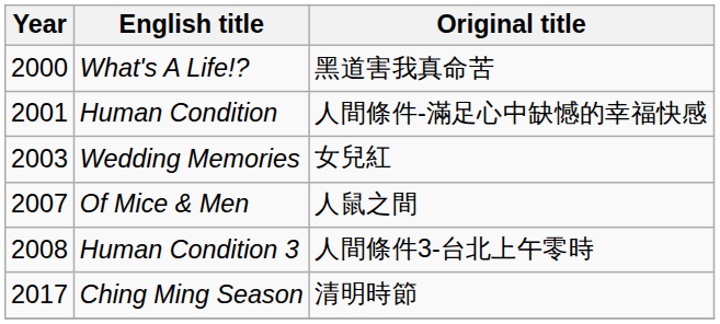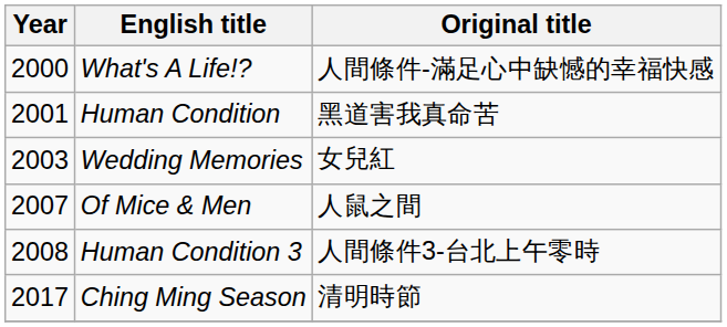What's A Life!? | Original title: 黑道害我真命苦 -> 人間條件-滿足心中缺憾的幸福快感
Human Condition | Original title: 人間條件-滿足心中缺憾的幸福快感 -> 黑道害我真命苦
